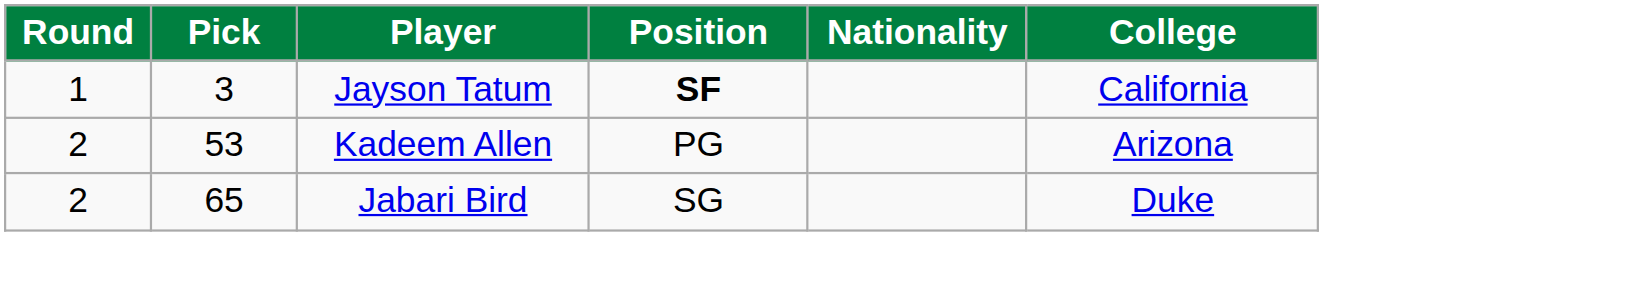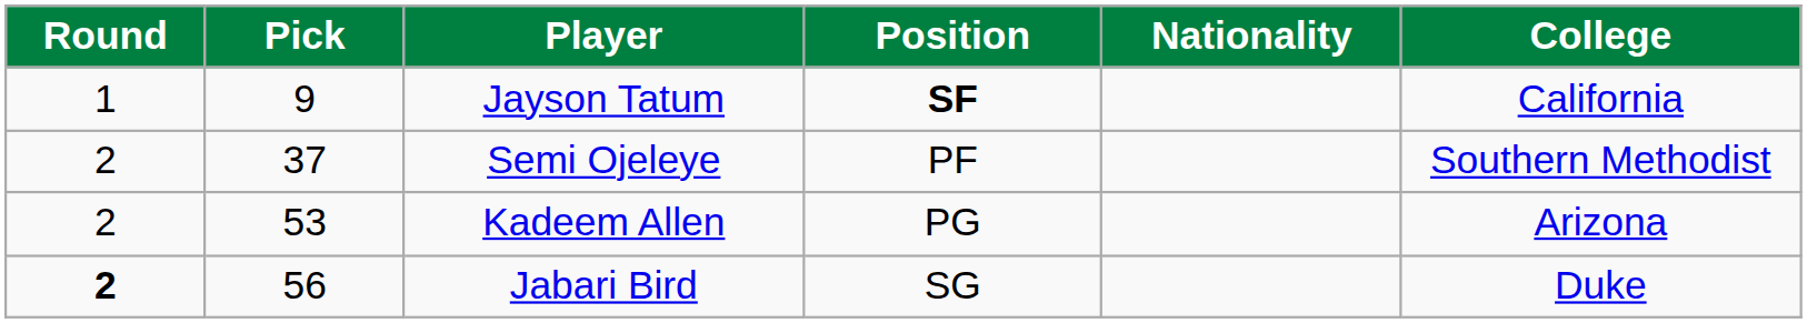Jayson Tatum | Pick: 3 -> 9
+ row: 2 | 37 | Semi Ojeleye | PF | Southern Methodist
Jabari Bird | Round: normal -> bold
Jabari Bird | Pick: 65 -> 56
